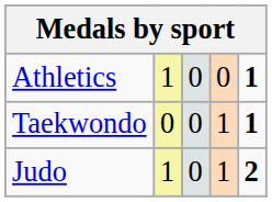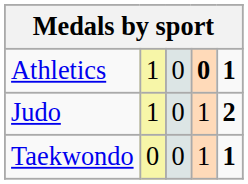Athletics | column 4: normal -> bold
rows swapped: Judo <-> Taekwondo
